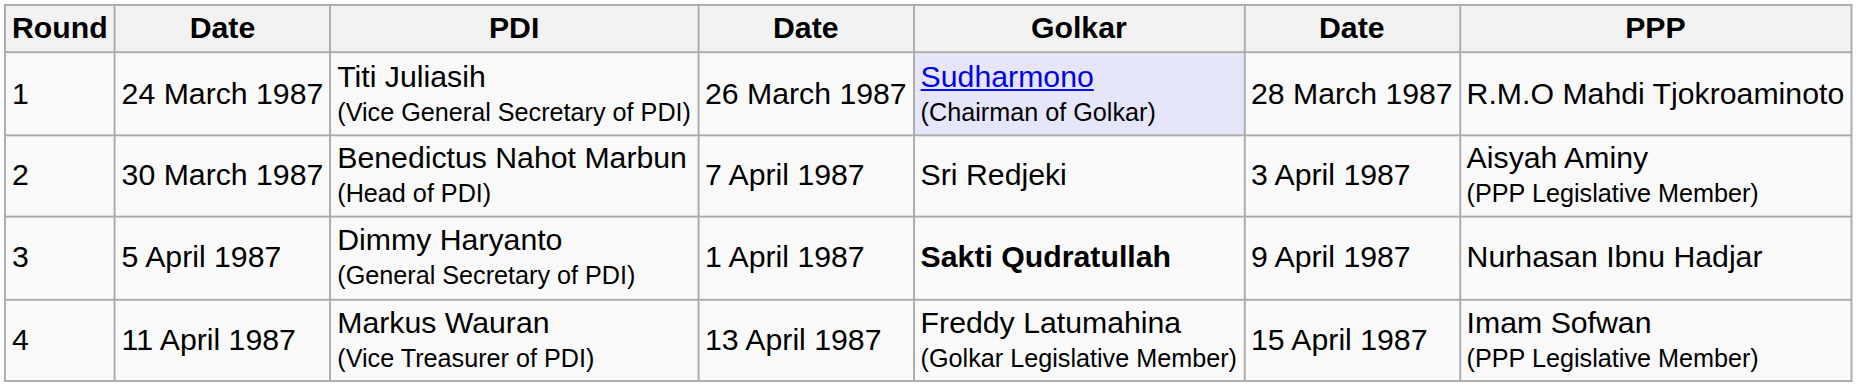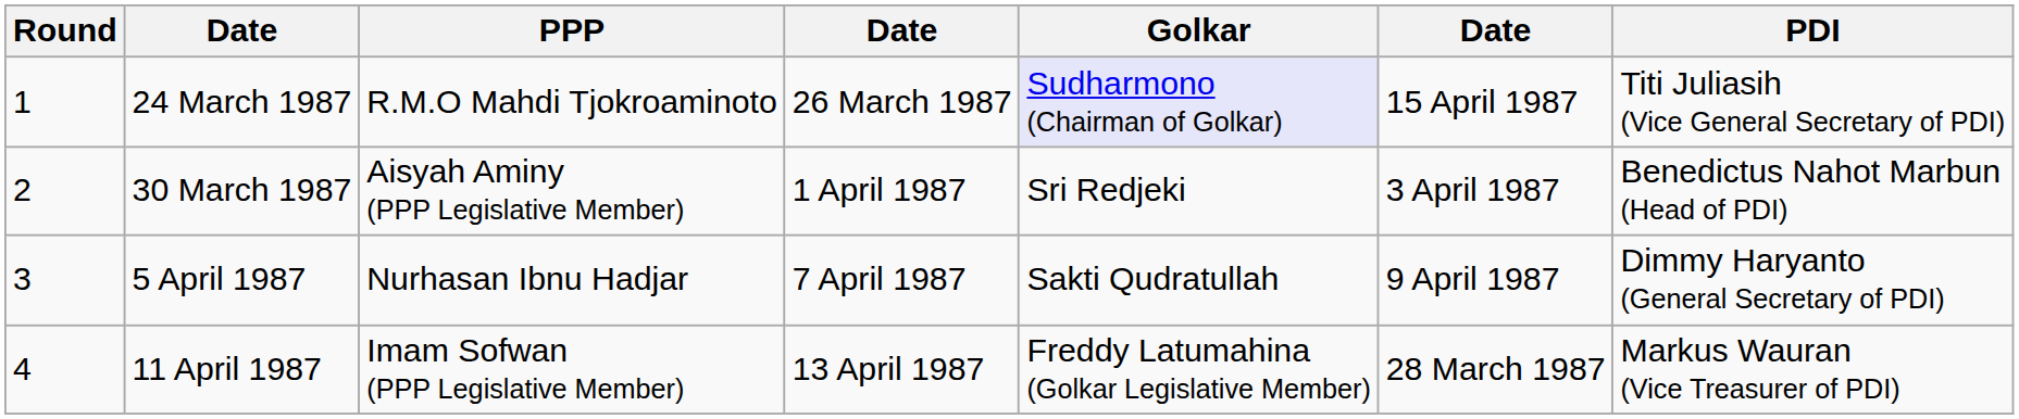columns swapped: PPP <-> PDI
24 March 1987 | column 6: 28 March 1987 -> 15 April 1987
30 March 1987 | column 4: 7 April 1987 -> 1 April 1987
5 April 1987 | column 4: 1 April 1987 -> 7 April 1987
5 April 1987 | Golkar: bold -> normal
11 April 1987 | column 6: 15 April 1987 -> 28 March 1987
